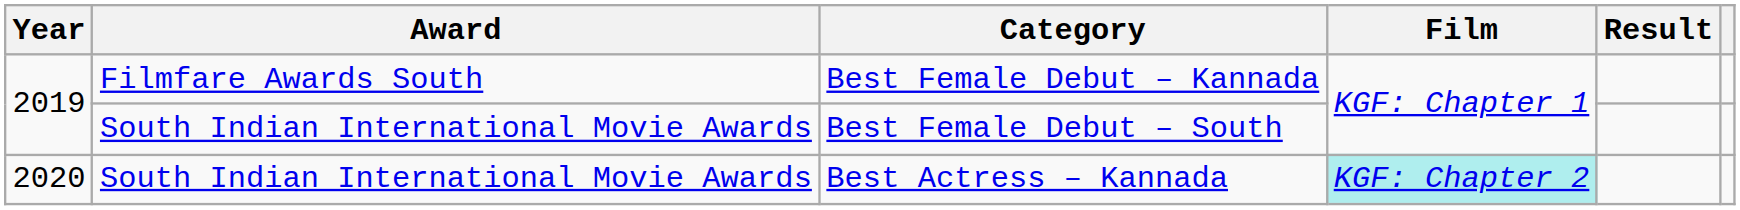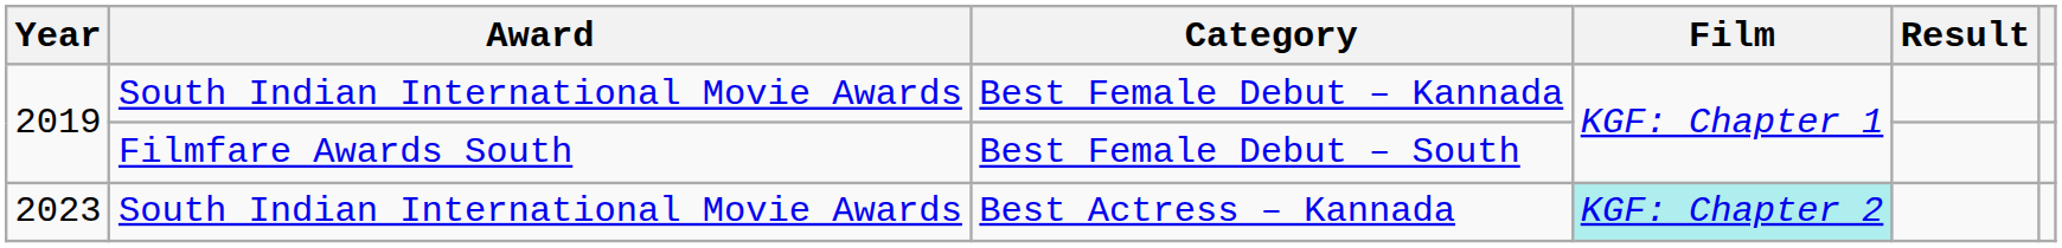Best Female Debut – Kannada | Award: Filmfare Awards South -> South Indian International Movie Awards
Best Female Debut – South | Award: South Indian International Movie Awards -> Filmfare Awards South
Best Actress – Kannada | Year: 2020 -> 2023
